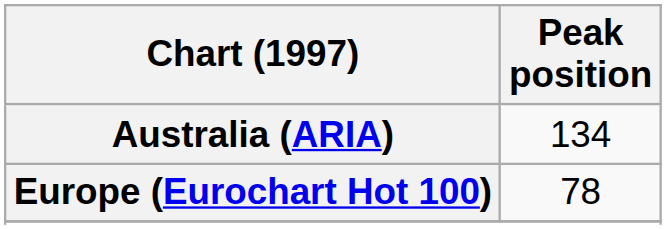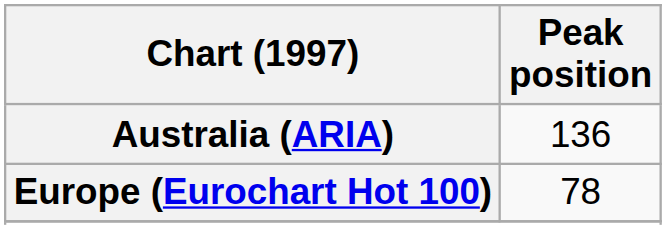Australia (ARIA) | Peak position: 134 -> 136
